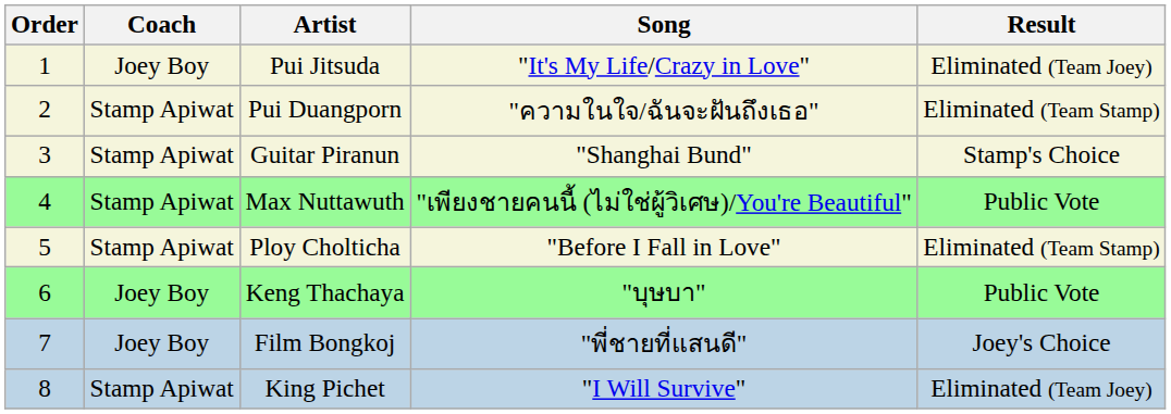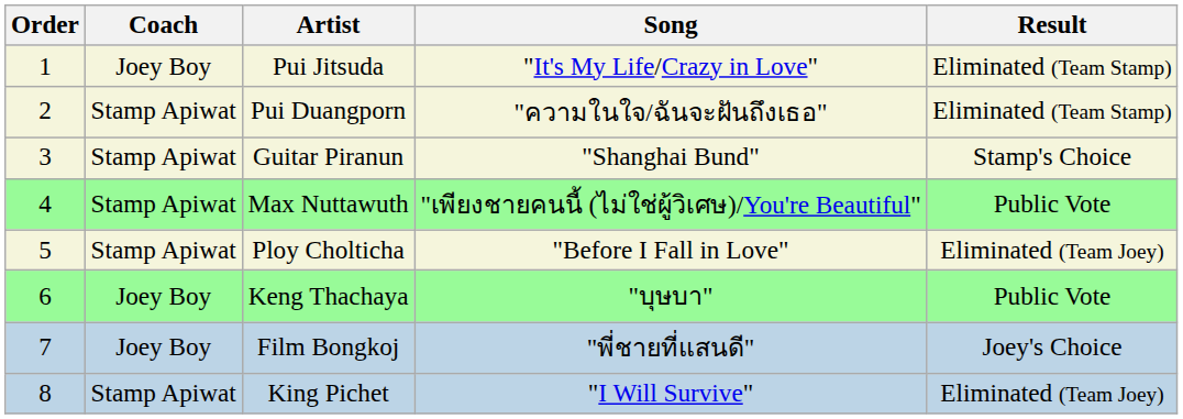Pui Jitsuda | Result: Eliminated (Team Joey) -> Eliminated (Team Stamp)
Ploy Cholticha | Result: Eliminated (Team Stamp) -> Eliminated (Team Joey)
